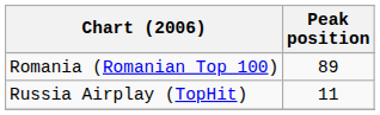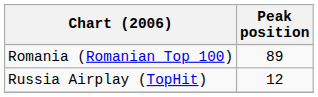Russia Airplay (TopHit) | Peak position: 11 -> 12
